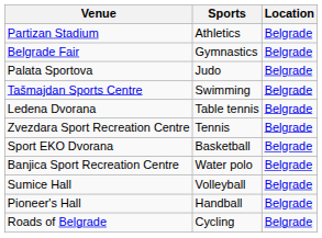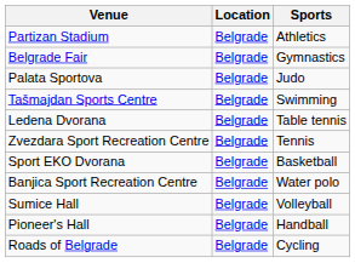columns swapped: Location <-> Sports
